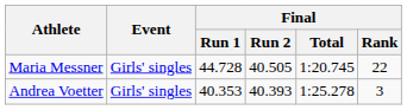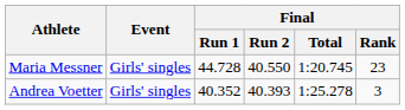Maria Messner | Final / Run 2: 40.505 -> 40.550
Maria Messner | Final / Rank: 22 -> 23
Andrea Voetter | Final / Run 1: 40.353 -> 40.352
